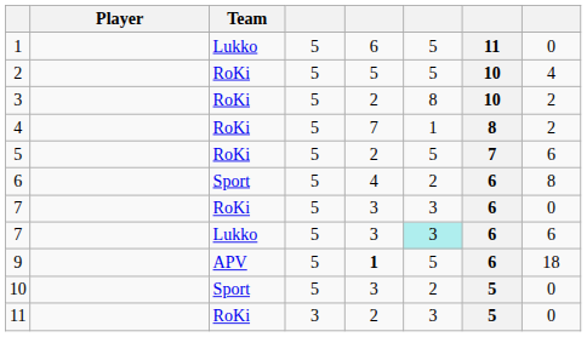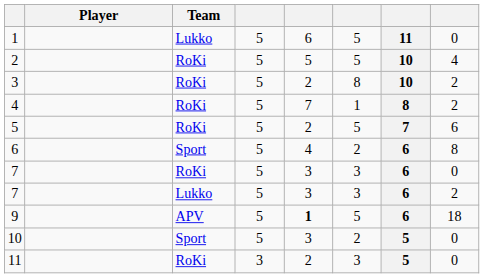7 / Lukko | column 6: paleturquoise background -> no background
7 / Lukko | column 8: 6 -> 2
